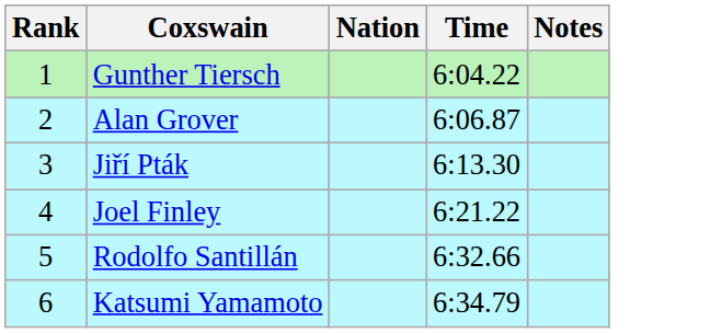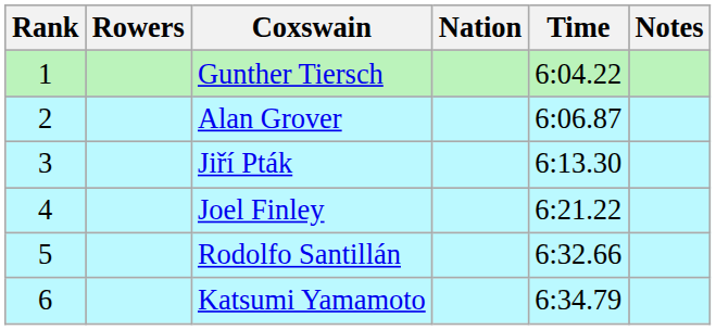+ column: Rowers
